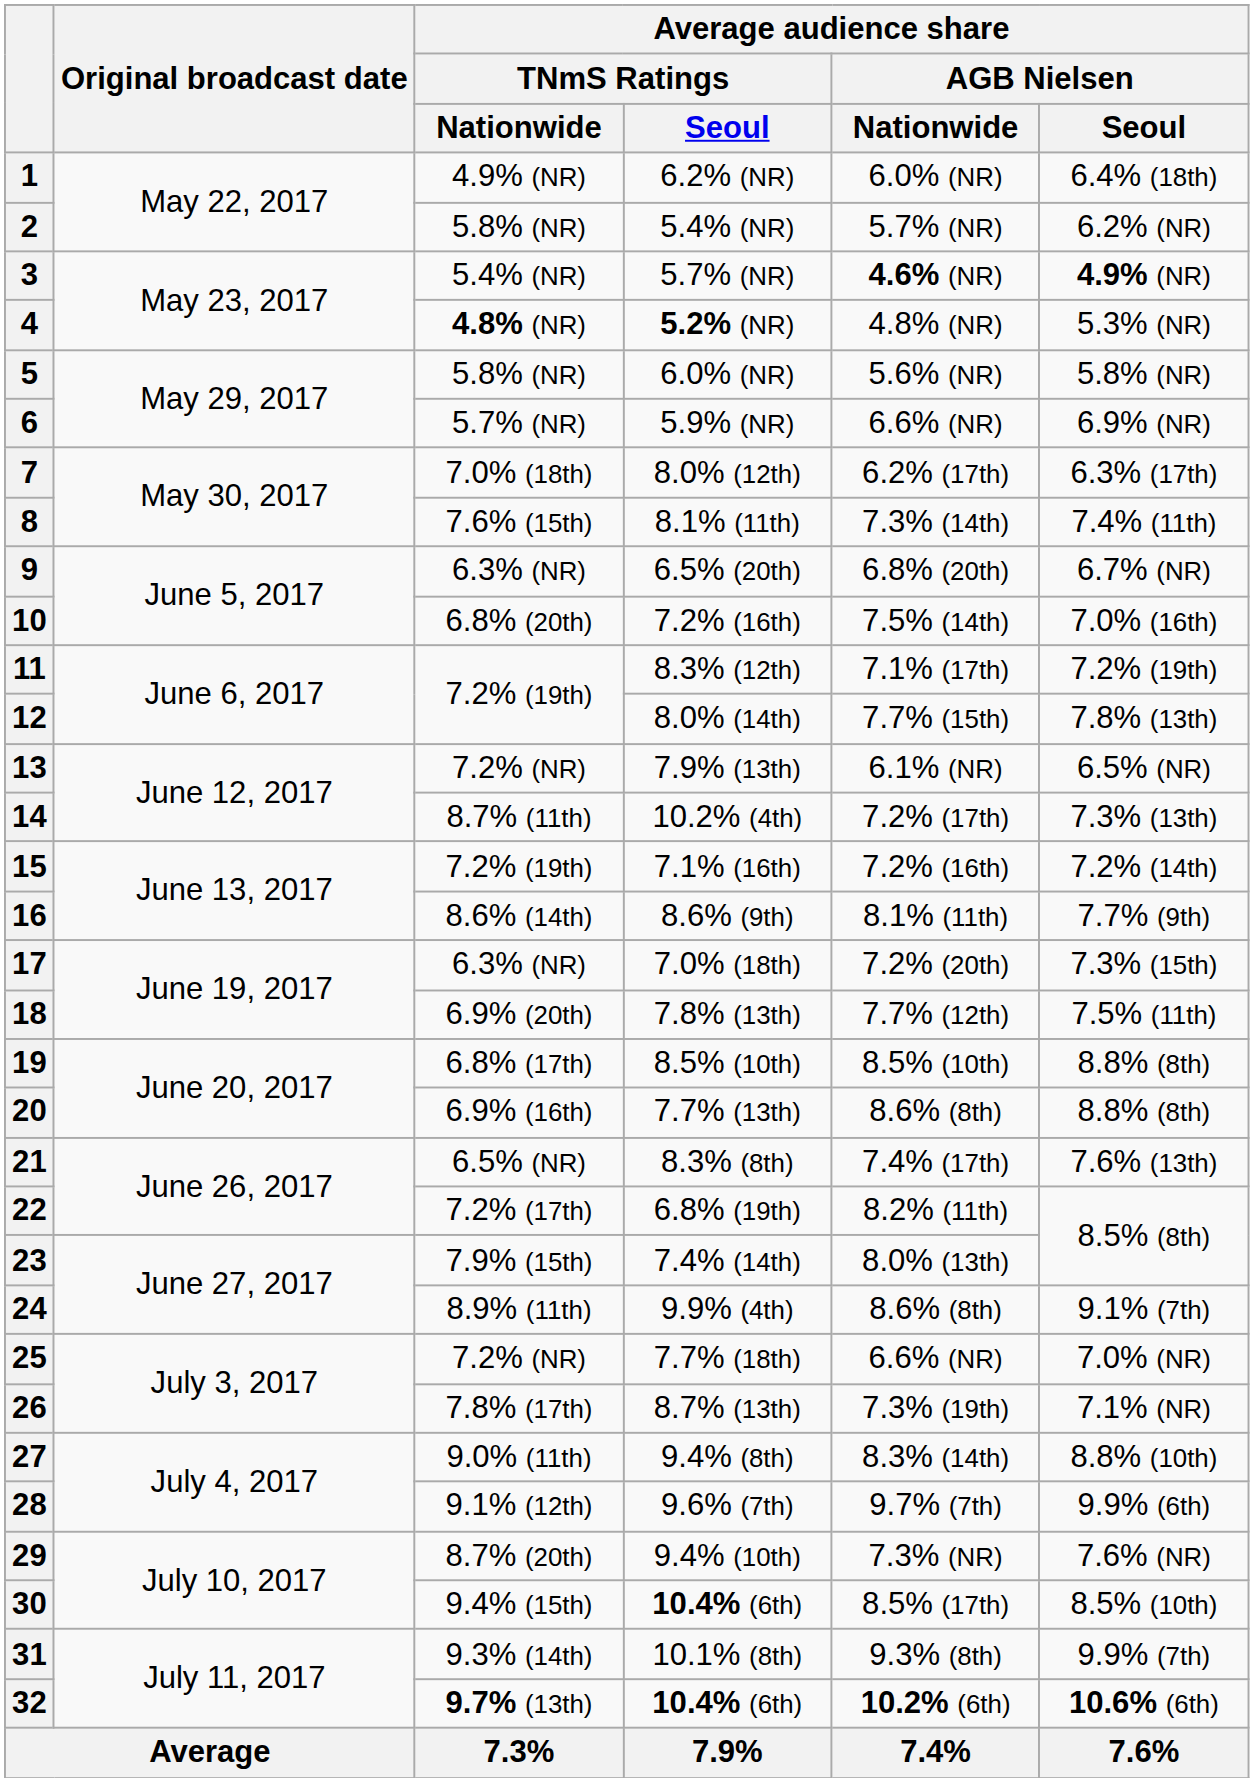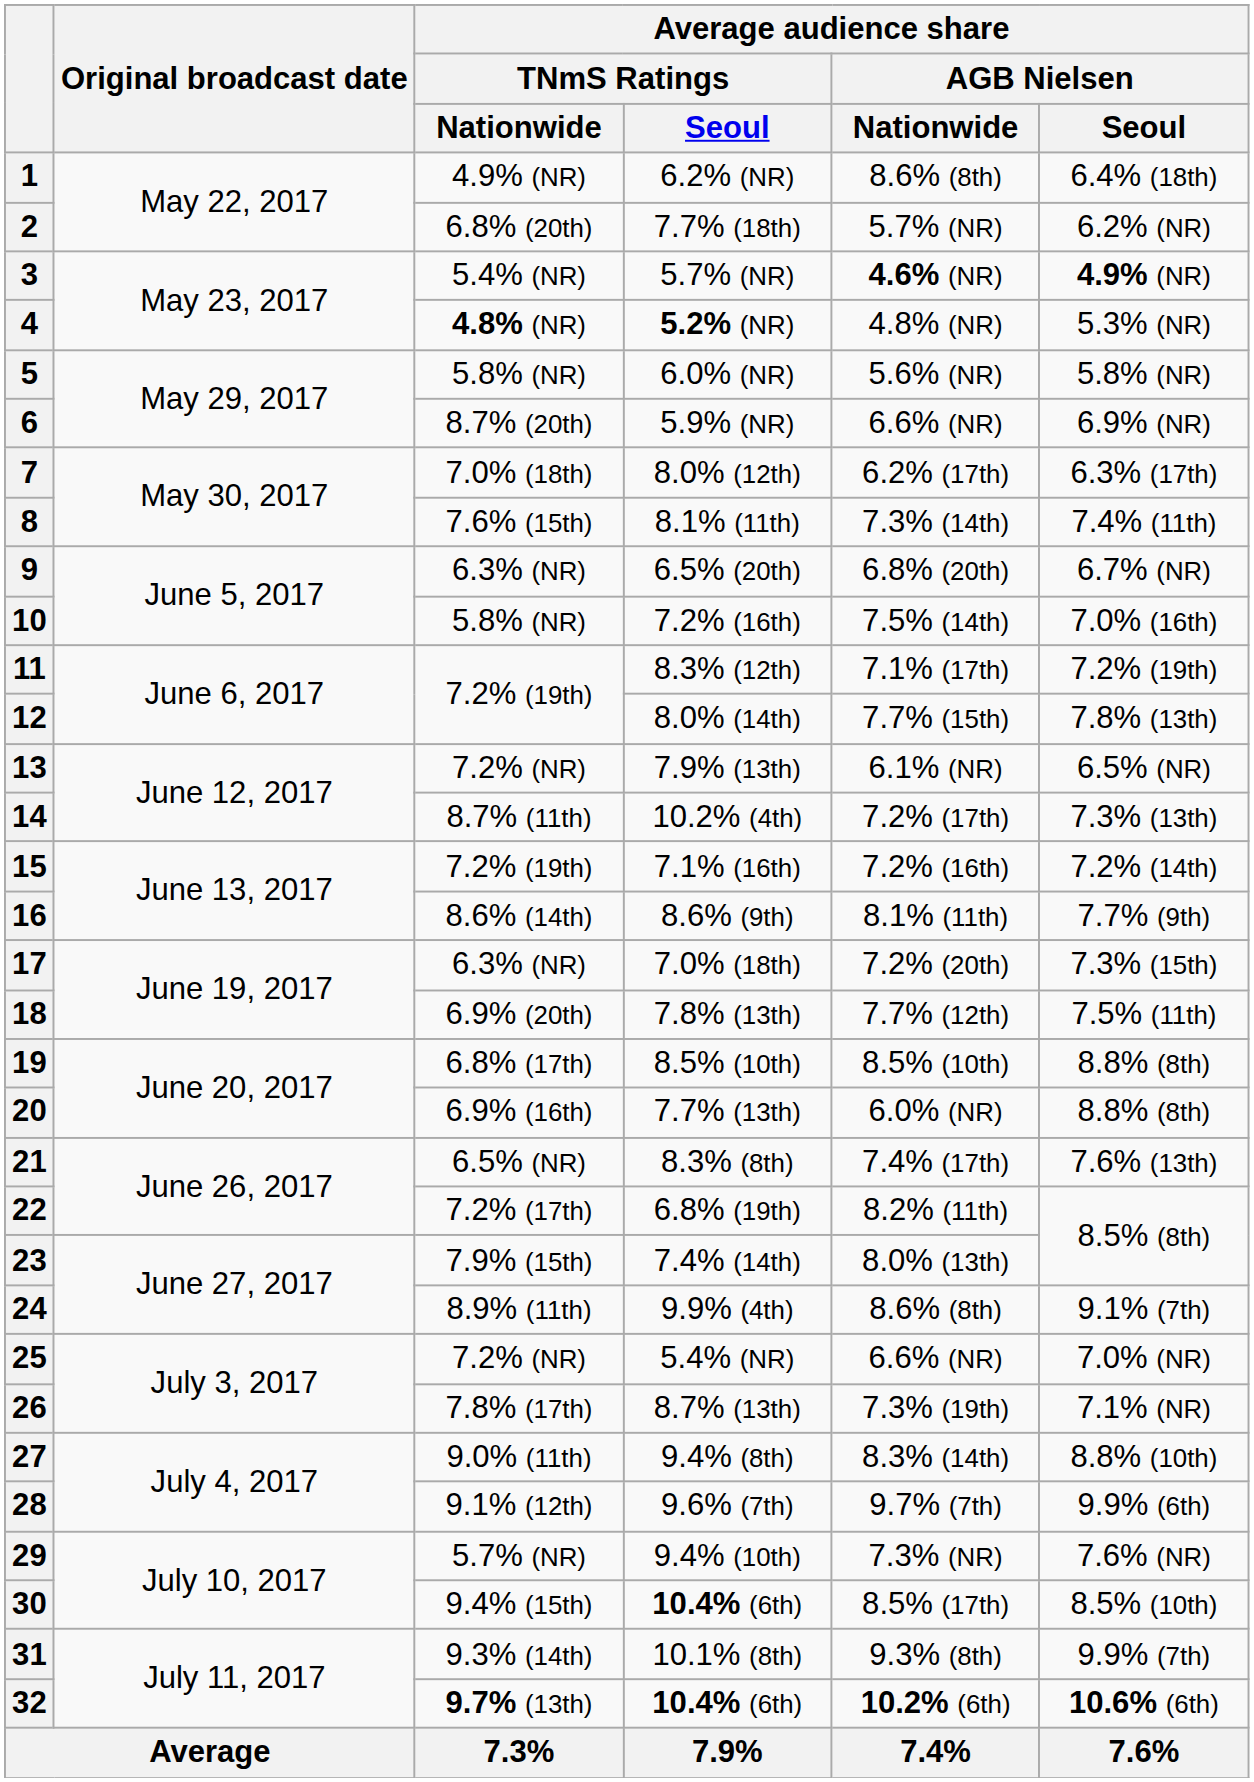1 | Average audience share / AGB Nielsen / Nationwide: 6.0% (NR) -> 8.6% (8th)
2 | Average audience share / TNmS Ratings / Nationwide: 5.8% (NR) -> 6.8% (20th)
2 | Average audience share / TNmS Ratings / Seoul: 5.4% (NR) -> 7.7% (18th)
6 | Average audience share / TNmS Ratings / Nationwide: 5.7% (NR) -> 8.7% (20th)
10 | Average audience share / TNmS Ratings / Nationwide: 6.8% (20th) -> 5.8% (NR)
20 | Average audience share / AGB Nielsen / Nationwide: 8.6% (8th) -> 6.0% (NR)
25 | Average audience share / TNmS Ratings / Seoul: 7.7% (18th) -> 5.4% (NR)
29 | Average audience share / TNmS Ratings / Nationwide: 8.7% (20th) -> 5.7% (NR)
